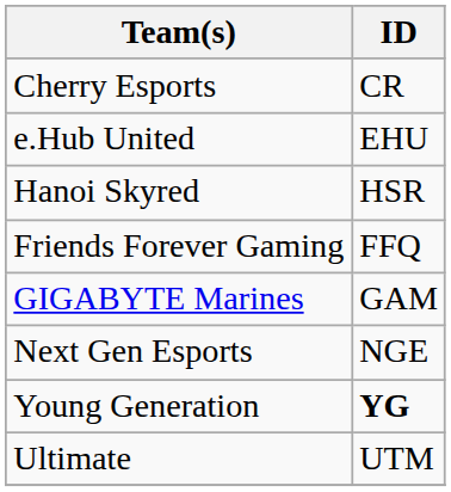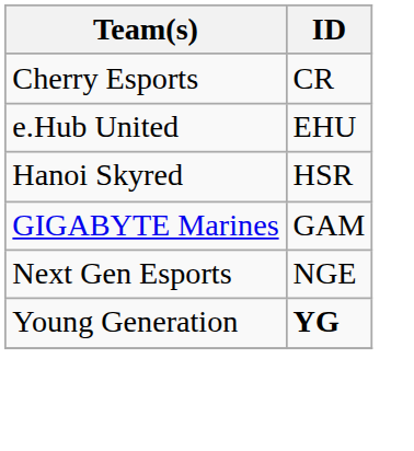- row: Friends Forever Gaming | FFQ
- row: Ultimate | UTM
